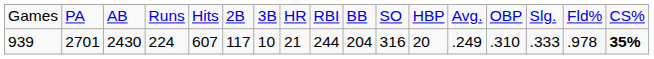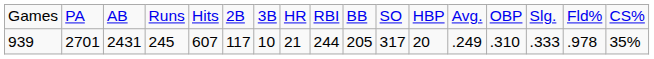939 | column 3: 2430 -> 2431
939 | column 4: 224 -> 245
939 | column 10: 204 -> 205
939 | column 11: 316 -> 317
939 | column 17: bold -> normal
